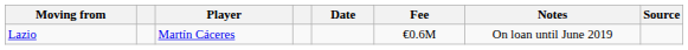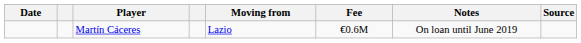columns swapped: Date <-> Moving from
